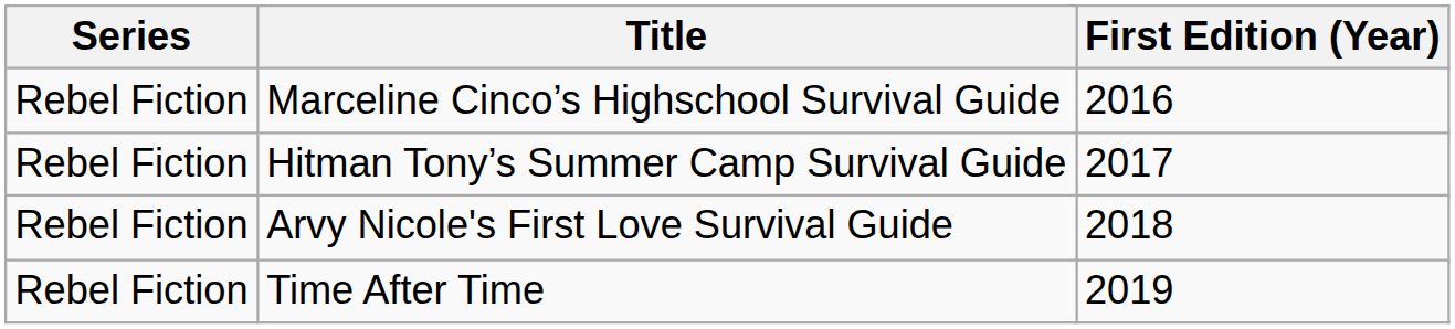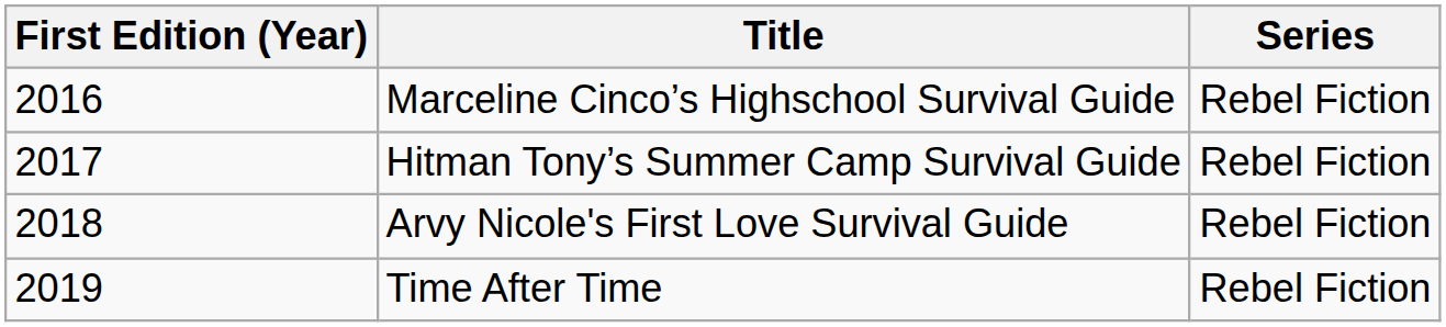columns swapped: First Edition (Year) <-> Series
